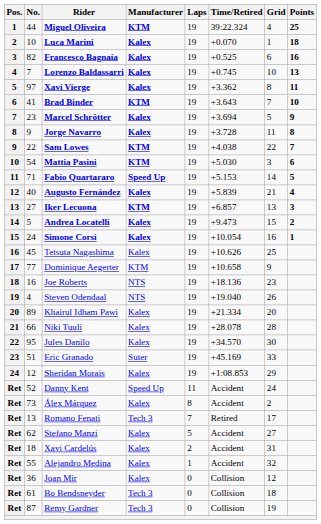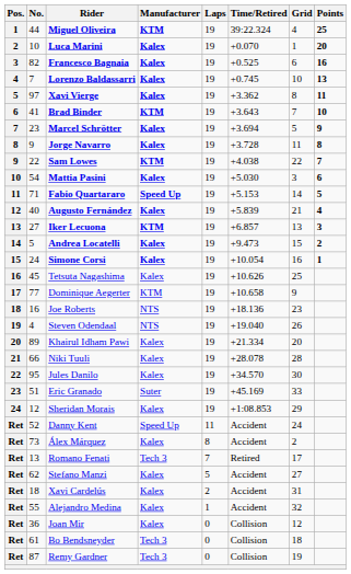Luca Marini | Points: 18 -> 20
Mattia Pasini | Manufacturer: KTM -> Kalex
